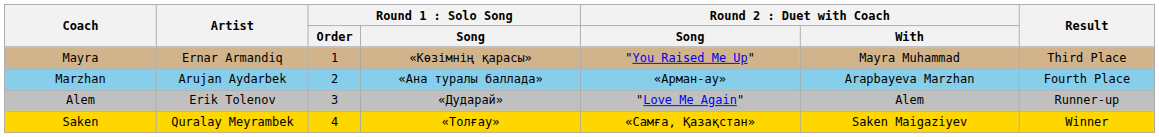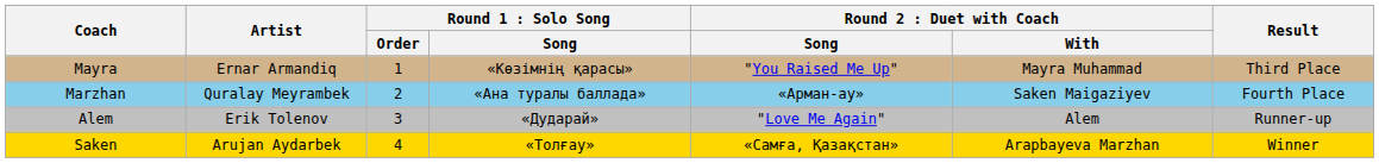Marzhan | Artist: Arujan Aydarbek -> Quralay Meyrambek
Marzhan | column 6: Arapbayeva Marzhan -> Saken Maigaziyev
Saken | Artist: Quralay Meyrambek -> Arujan Aydarbek
Saken | column 6: Saken Maigaziyev -> Arapbayeva Marzhan
